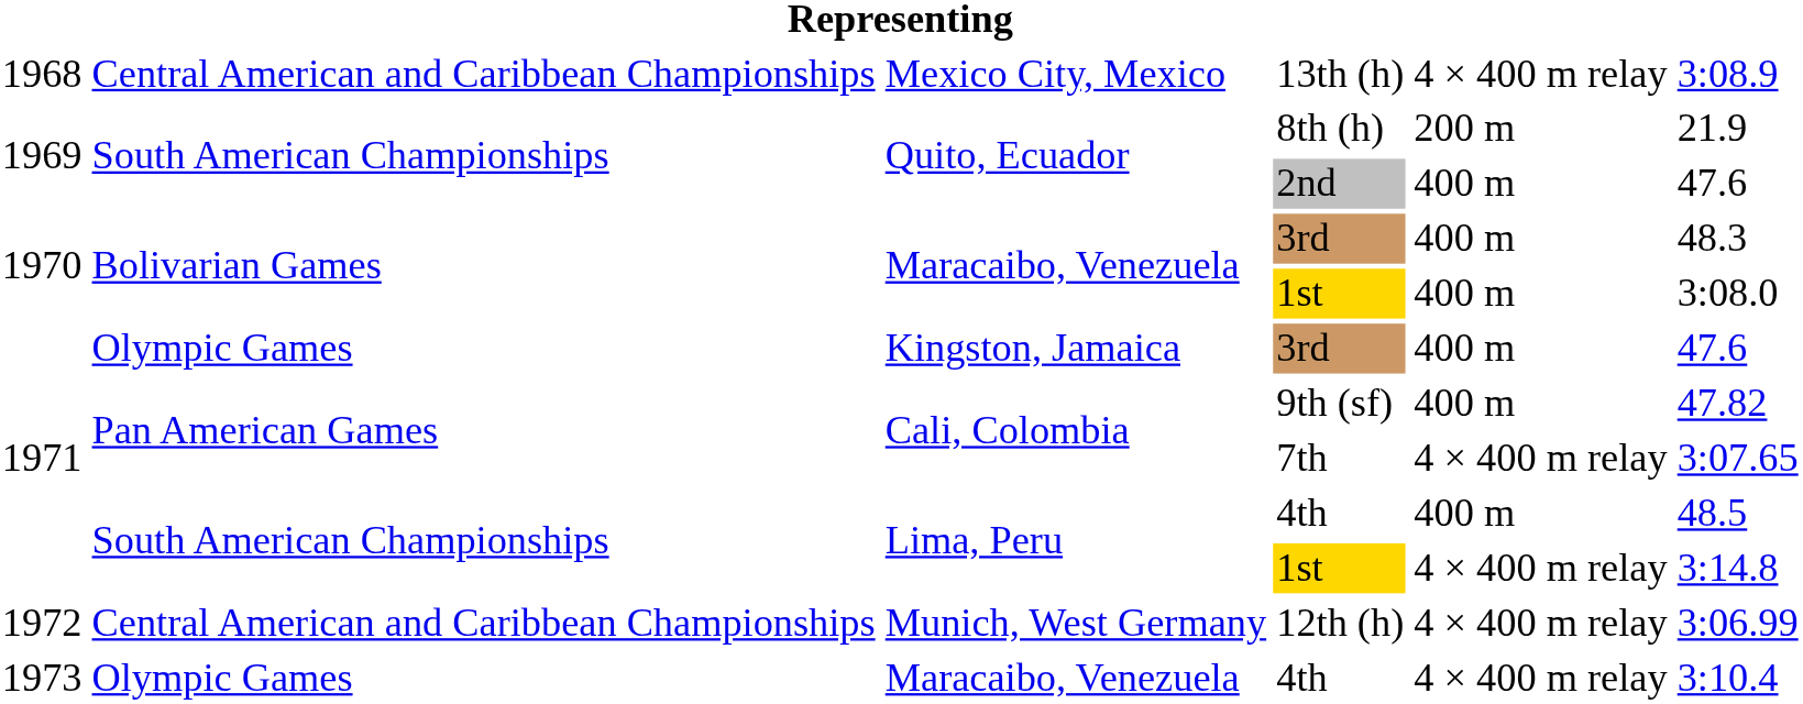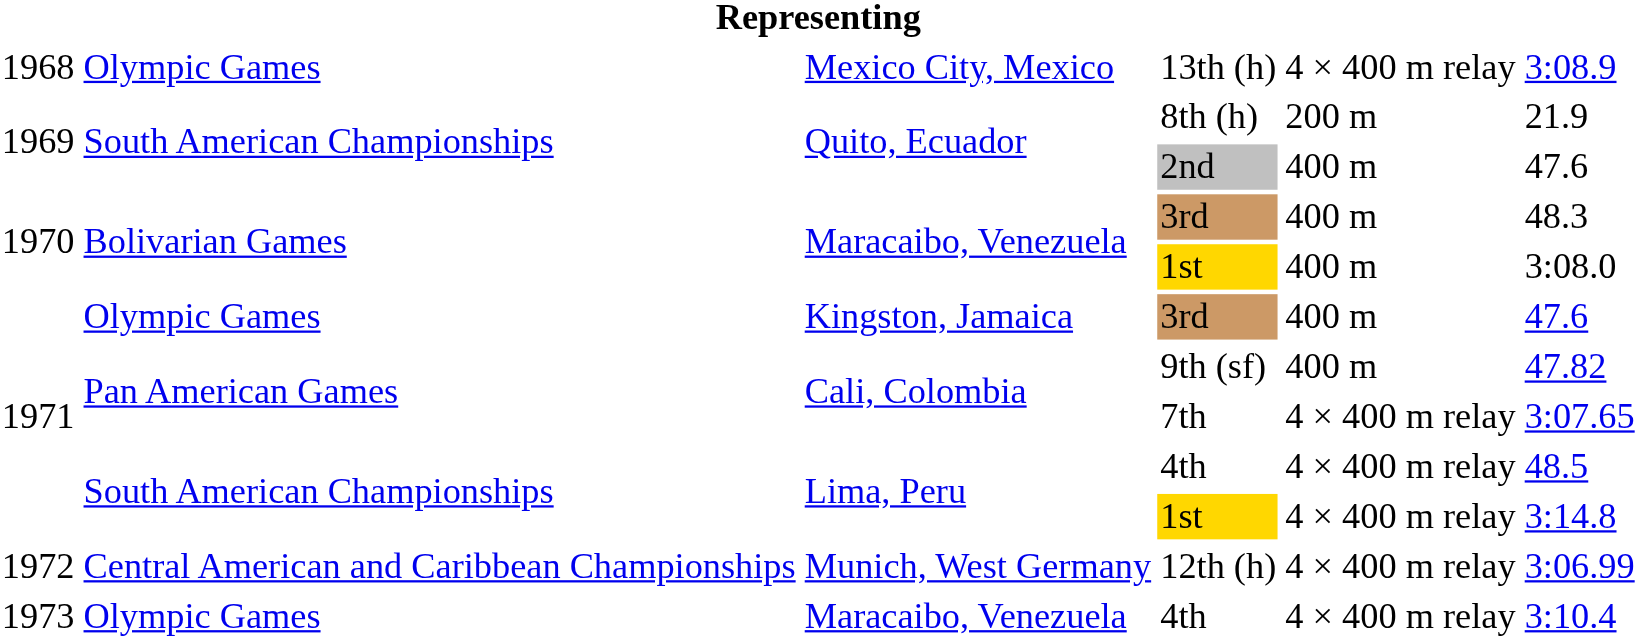13th (h) | column 2: Central American and Caribbean Championships -> Olympic Games
Lima, Peru / 4th | column 5: 400 m -> 4 × 400 m relay
